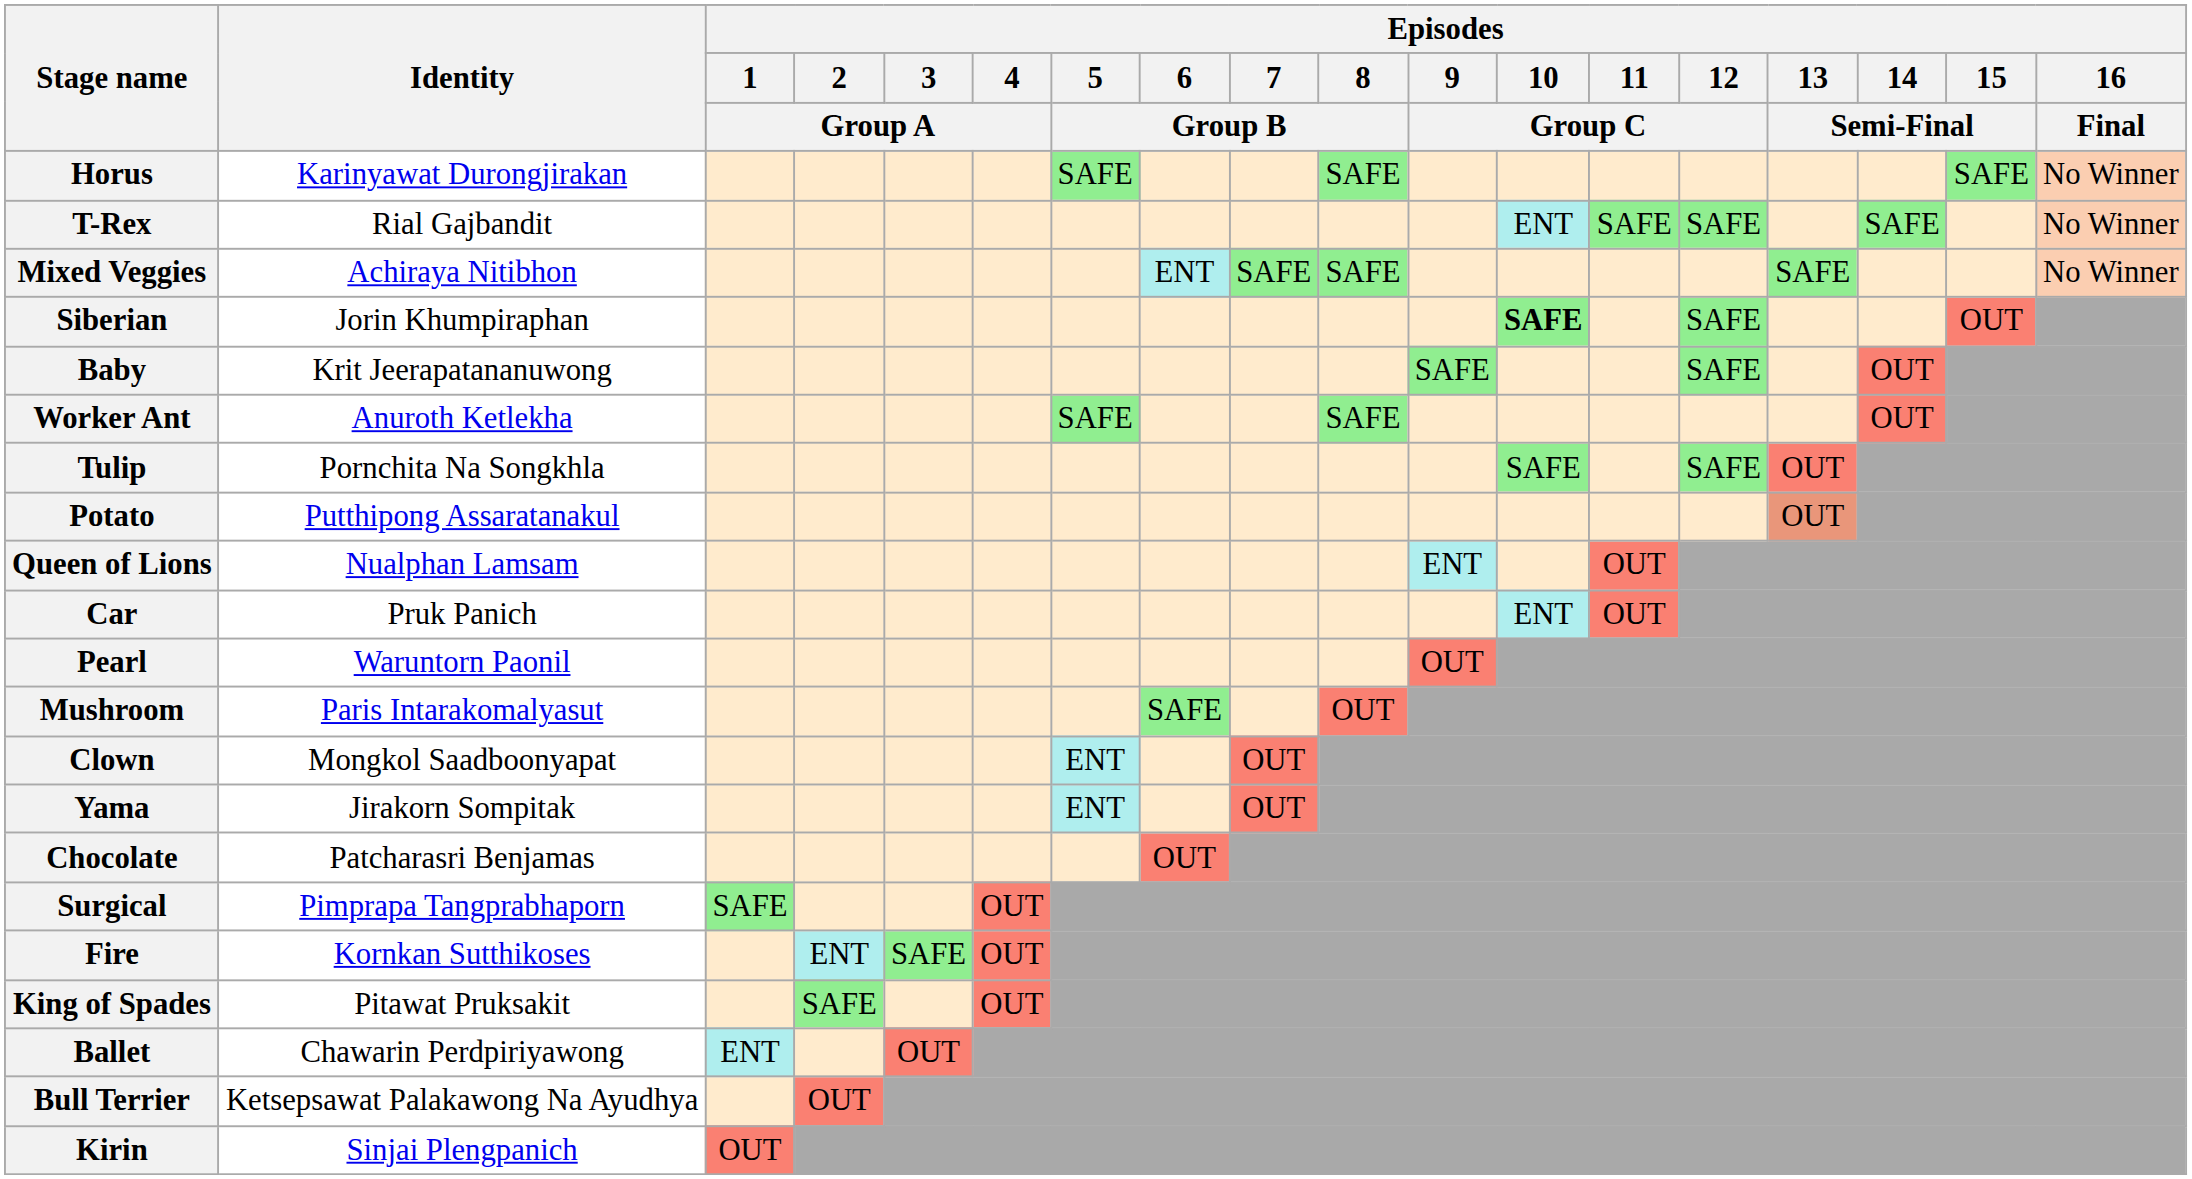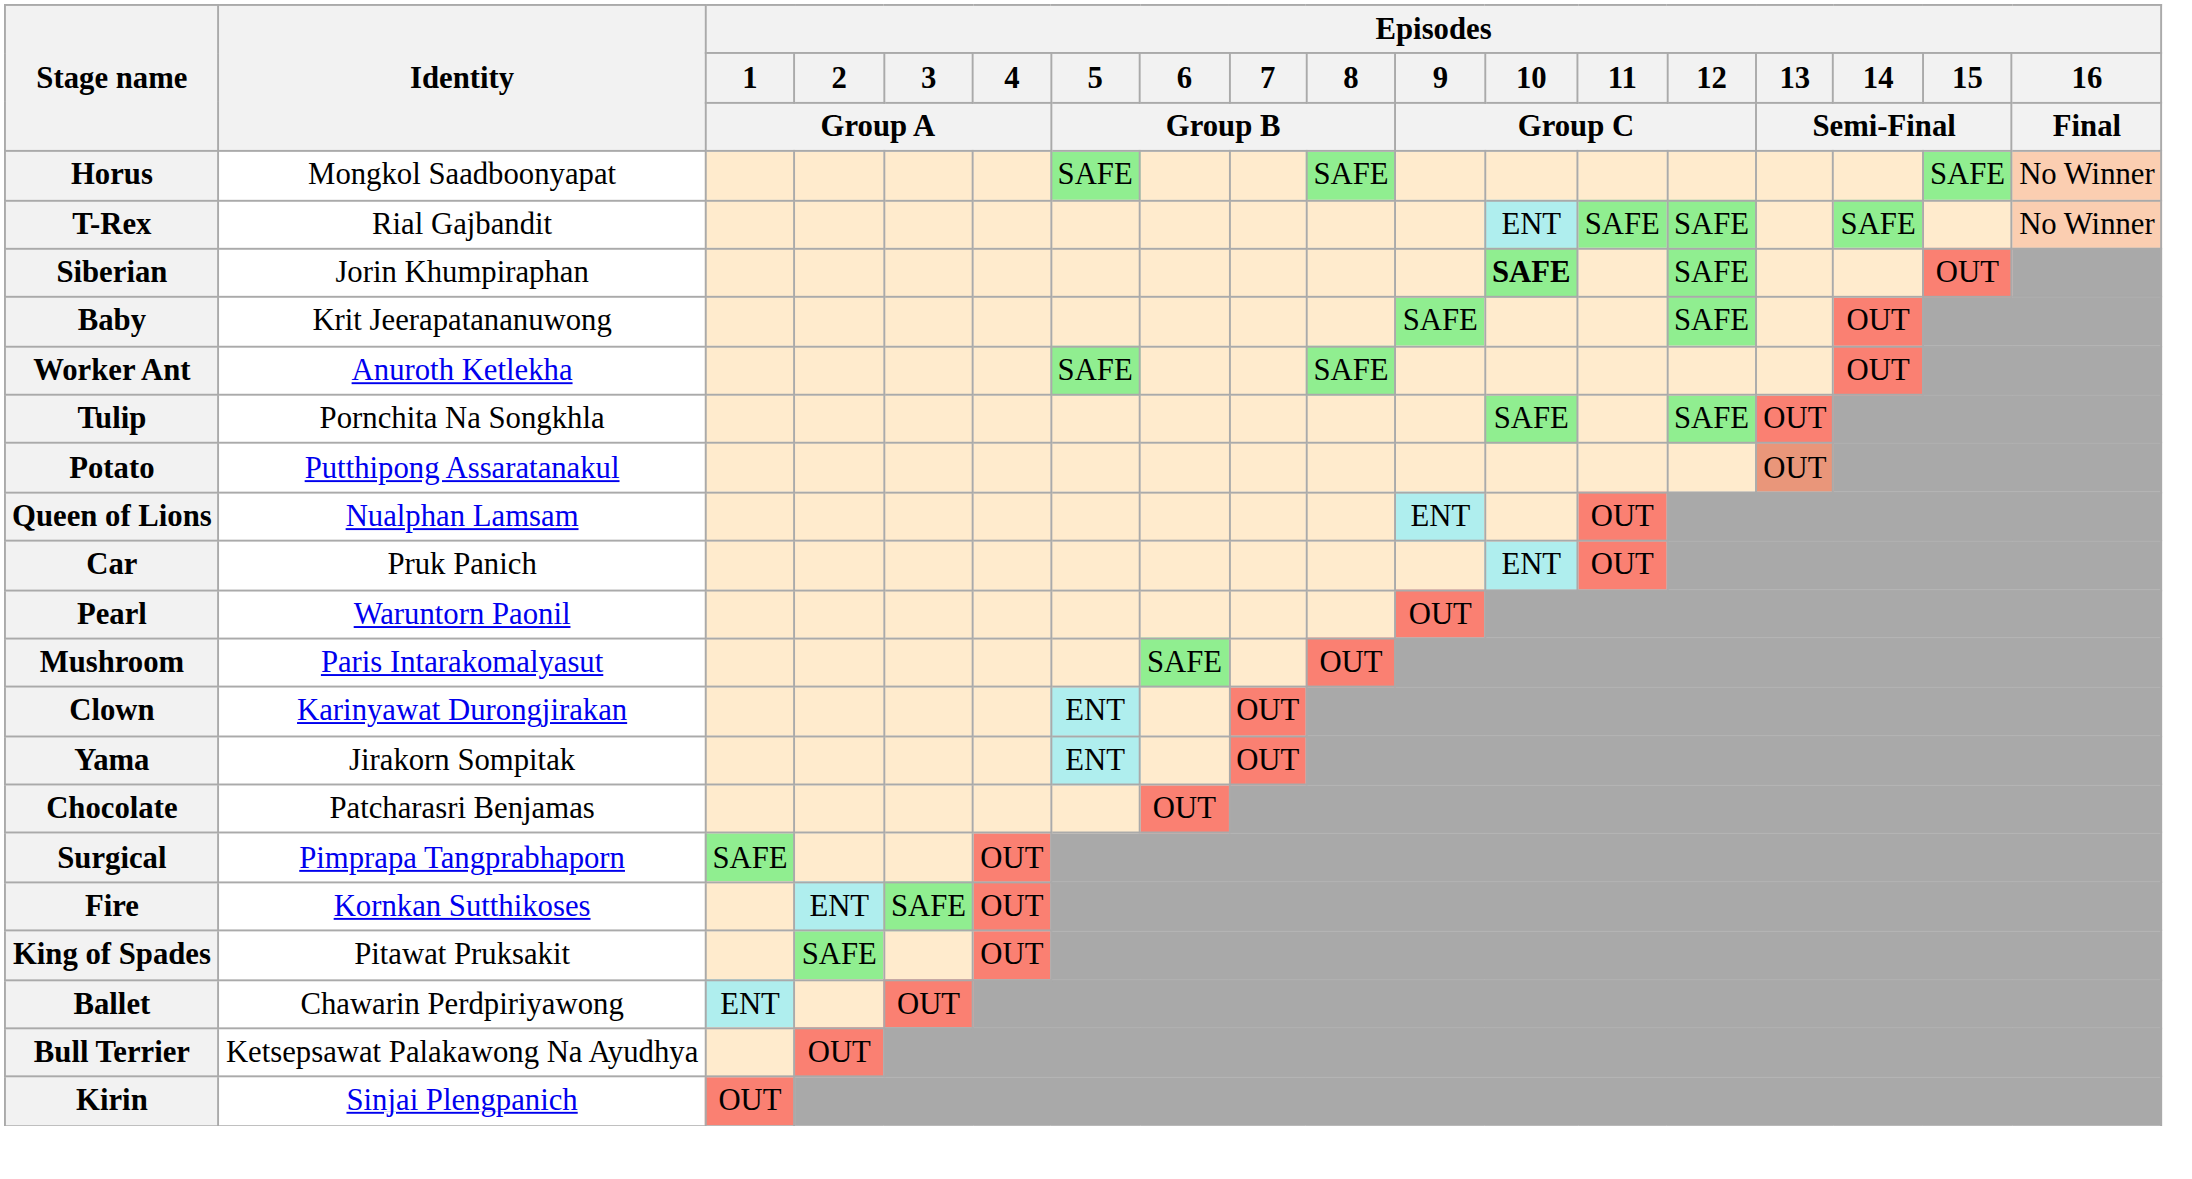Horus | Identity: Karinyawat Durongjirakan -> Mongkol Saadboonyapat
- row: Mixed Veggies | Achiraya Nitibhon | ENT | SAFE | SAFE | SAFE | No Winner
Clown | Identity: Mongkol Saadboonyapat -> Karinyawat Durongjirakan
